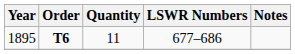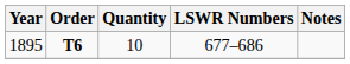1895 | Quantity: 11 -> 10
